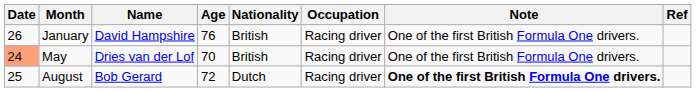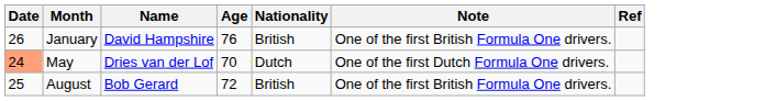- column: Occupation | Racing driver | Racing driver | Racing driver
May | Nationality: British -> Dutch
May | Note: One of the first British Formula One drivers. -> One of the first Dutch Formula One drivers.
August | Nationality: Dutch -> British
August | Note: bold -> normal
